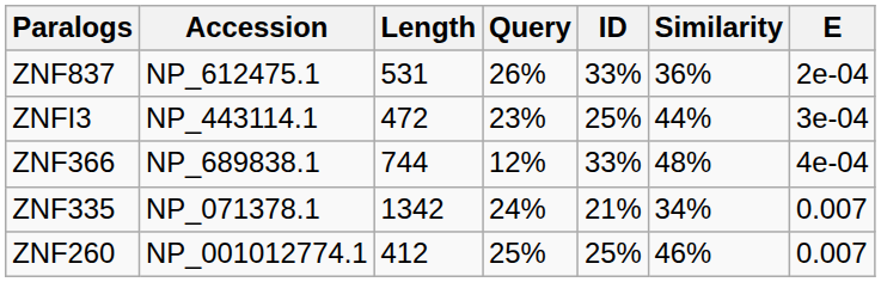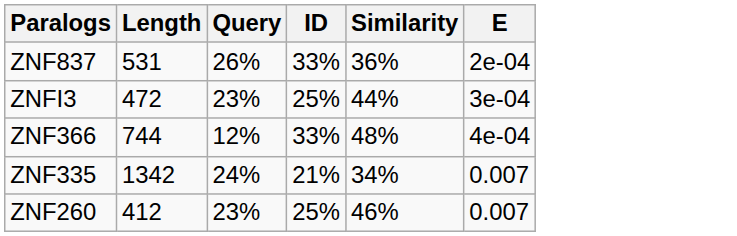- column: Accession | NP_612475.1 | NP_443114.1 | NP_689838.1 | NP_071378.1 | NP_001012774.1
ZNF260 | Query: 25% -> 23%
